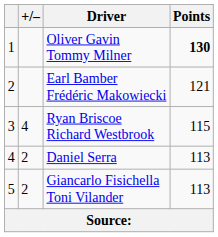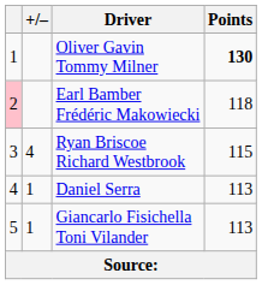Earl Bamber Frédéric Makowiecki | column 1: no background -> pink background
Earl Bamber Frédéric Makowiecki | Points: 121 -> 118
Daniel Serra | +/–: 2 -> 1
Giancarlo Fisichella Toni Vilander | +/–: 2 -> 1
